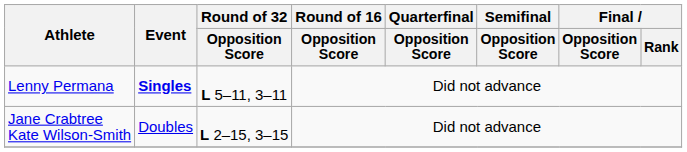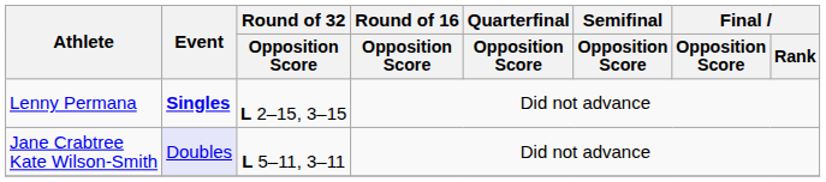Lenny Permana | Round of 32 / Opposition Score: L 5–11, 3–11 -> L 2–15, 3–15
Jane Crabtree Kate Wilson-Smith | Event: no background -> lavender background
Jane Crabtree Kate Wilson-Smith | Round of 32 / Opposition Score: L 2–15, 3–15 -> L 5–11, 3–11
